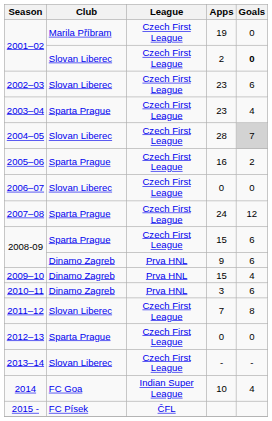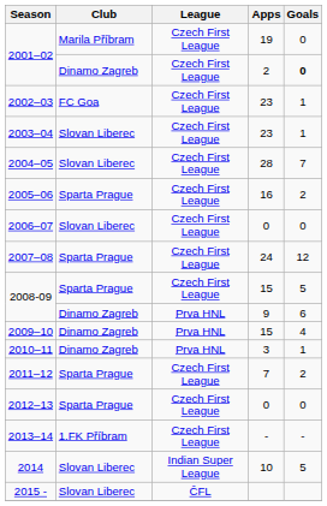2001–02 / 2 | Club: Slovan Liberec -> Dinamo Zagreb
2002–03 | Club: Slovan Liberec -> FC Goa
2002–03 | Goals: 6 -> 1
2003–04 | Club: Sparta Prague -> Slovan Liberec
2003–04 | Goals: 4 -> 1
2004–05 | Goals: lightgrey background -> no background
2008-09 / 15 | Goals: 6 -> 5
2010–11 | Goals: 6 -> 1
2011–12 | Club: Slovan Liberec -> Sparta Prague
2011–12 | Goals: 8 -> 2
2013–14 | Club: Slovan Liberec -> 1.FK Příbram
2014 | Club: FC Goa -> Slovan Liberec
2014 | Goals: 4 -> 5
2015 - | Club: FC Písek -> Slovan Liberec
